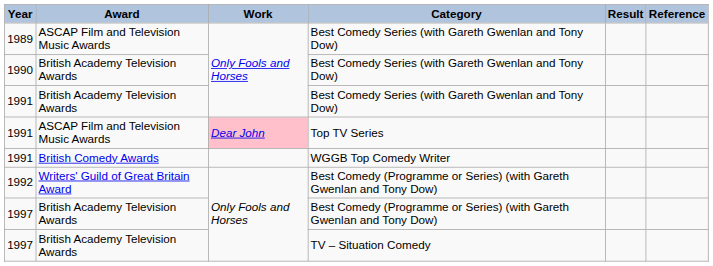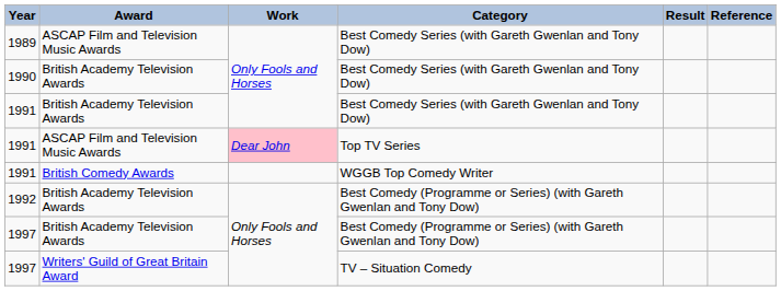1992 | Award: Writers' Guild of Great Britain Award -> British Academy Television Awards
1997 / TV – Situation Comedy | Award: British Academy Television Awards -> Writers' Guild of Great Britain Award
